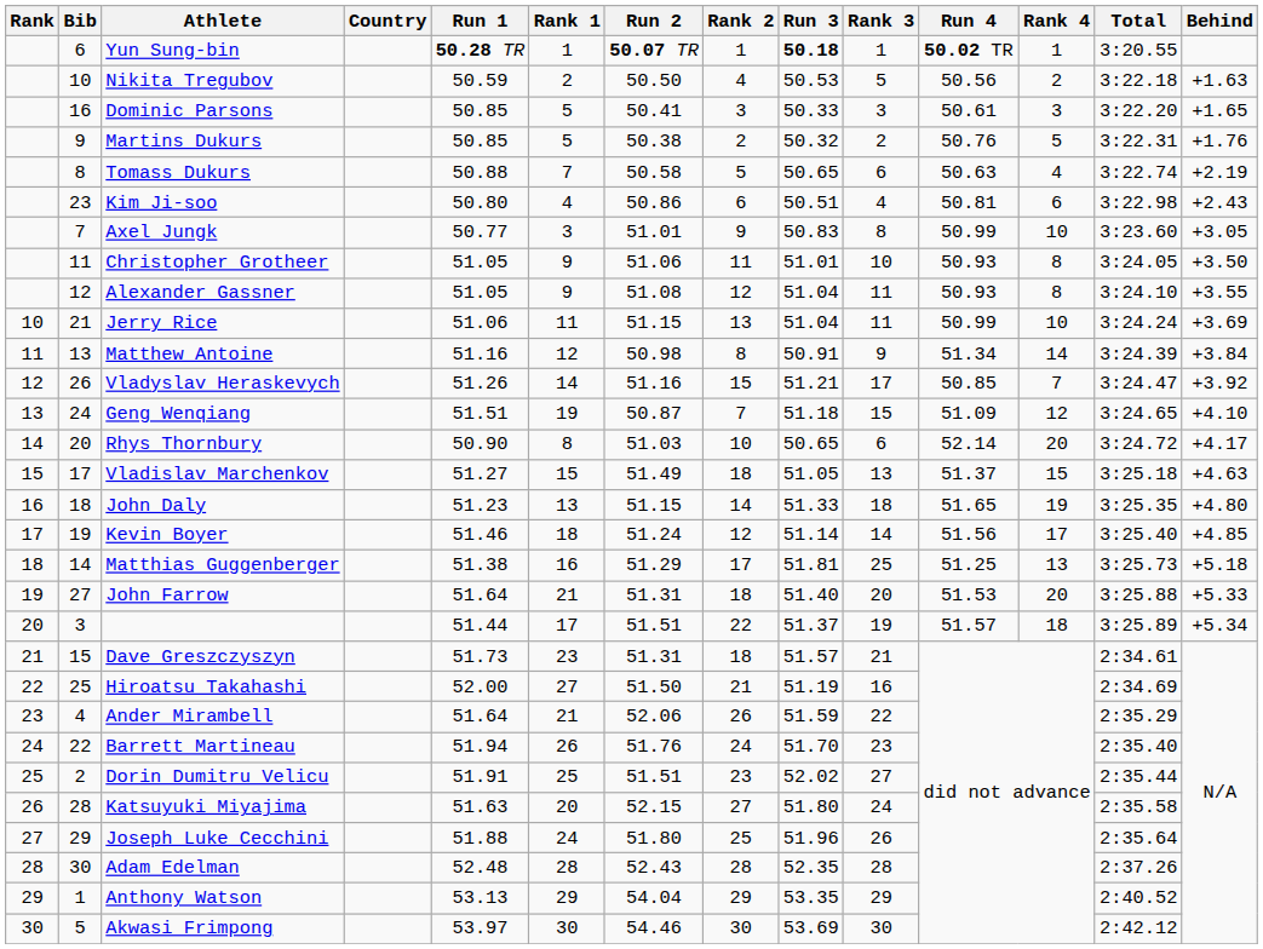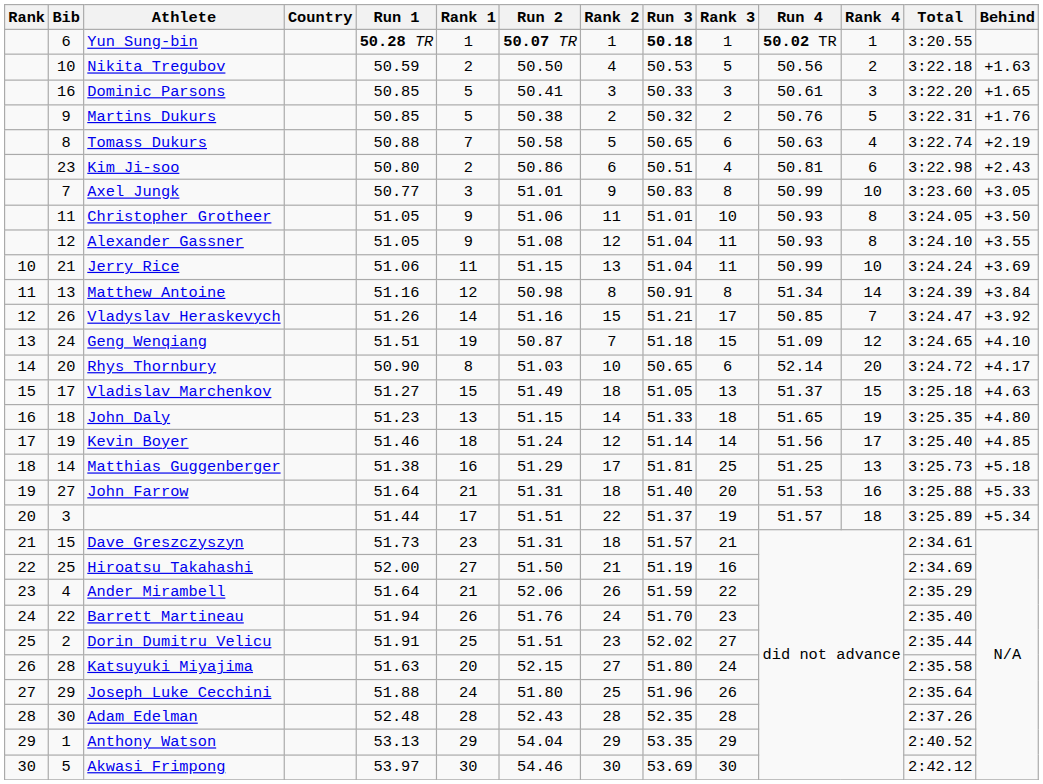Kim Ji-soo | Rank 1: 4 -> 2
Matthew Antoine | Rank 3: 9 -> 8
John Farrow | Rank 4: 20 -> 16
